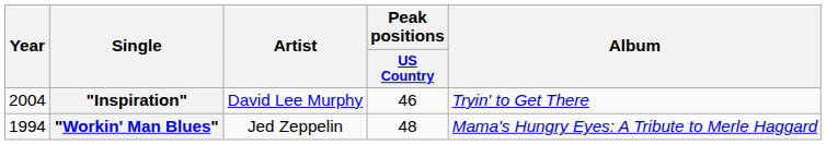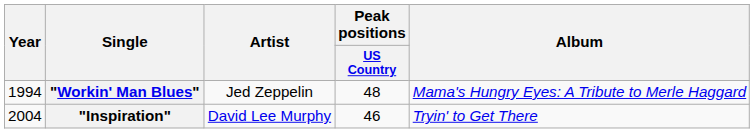rows swapped: "Workin' Man Blues" <-> "Inspiration"
